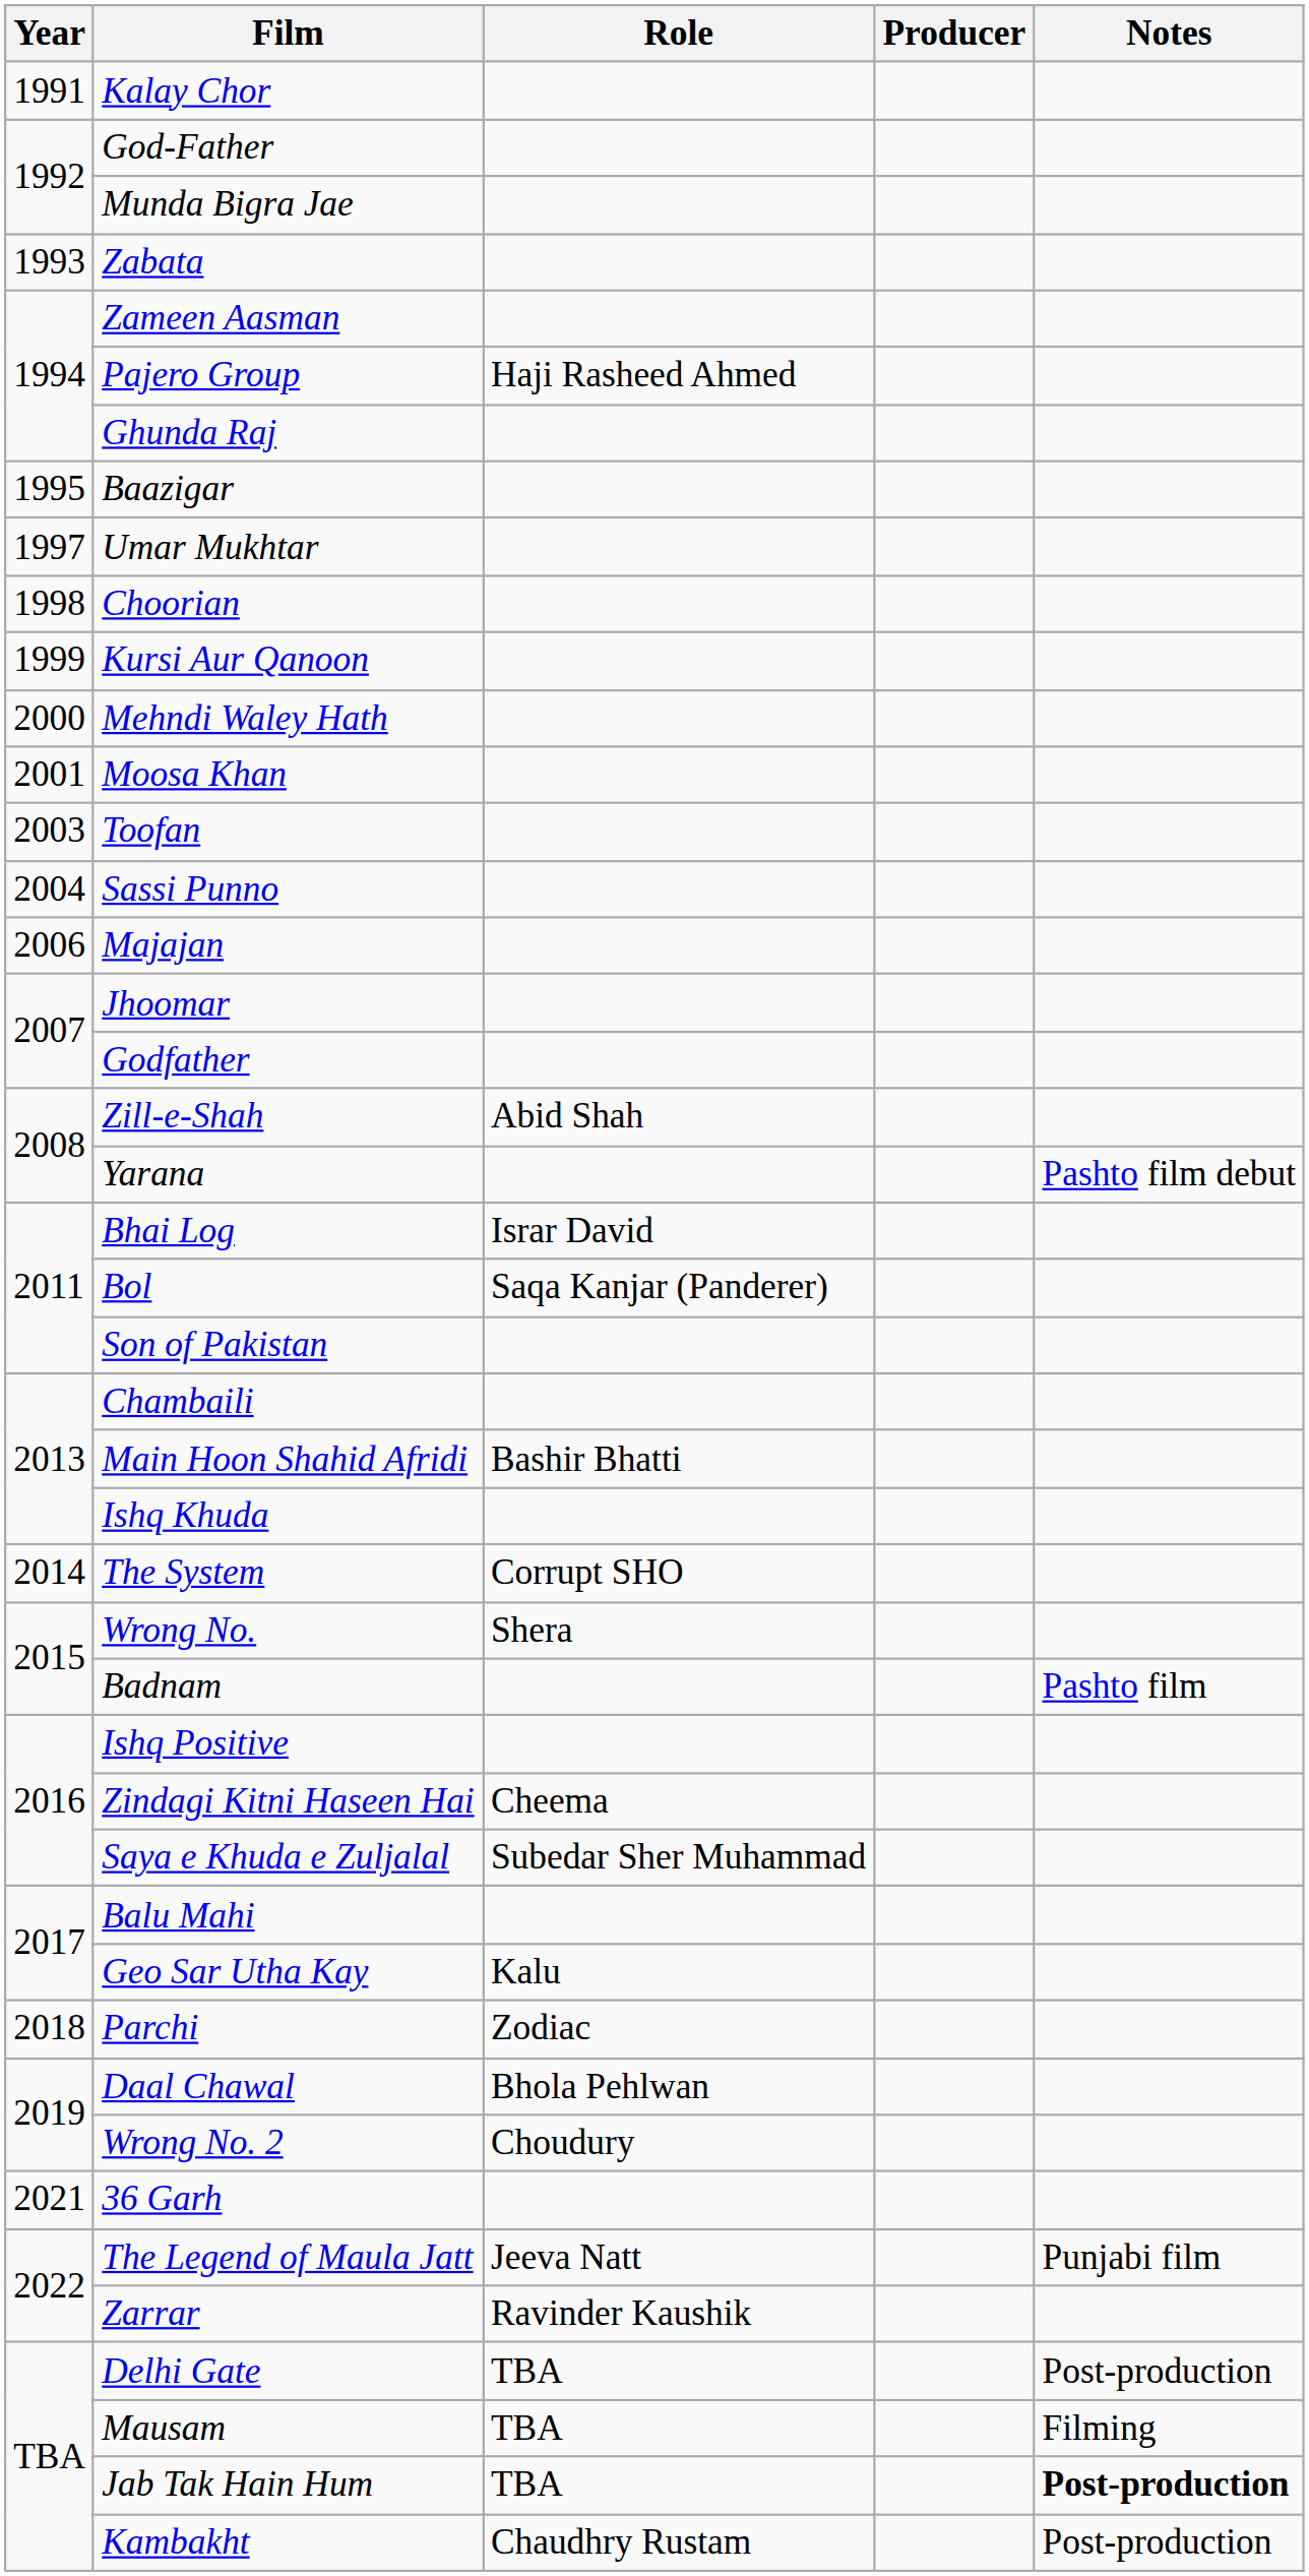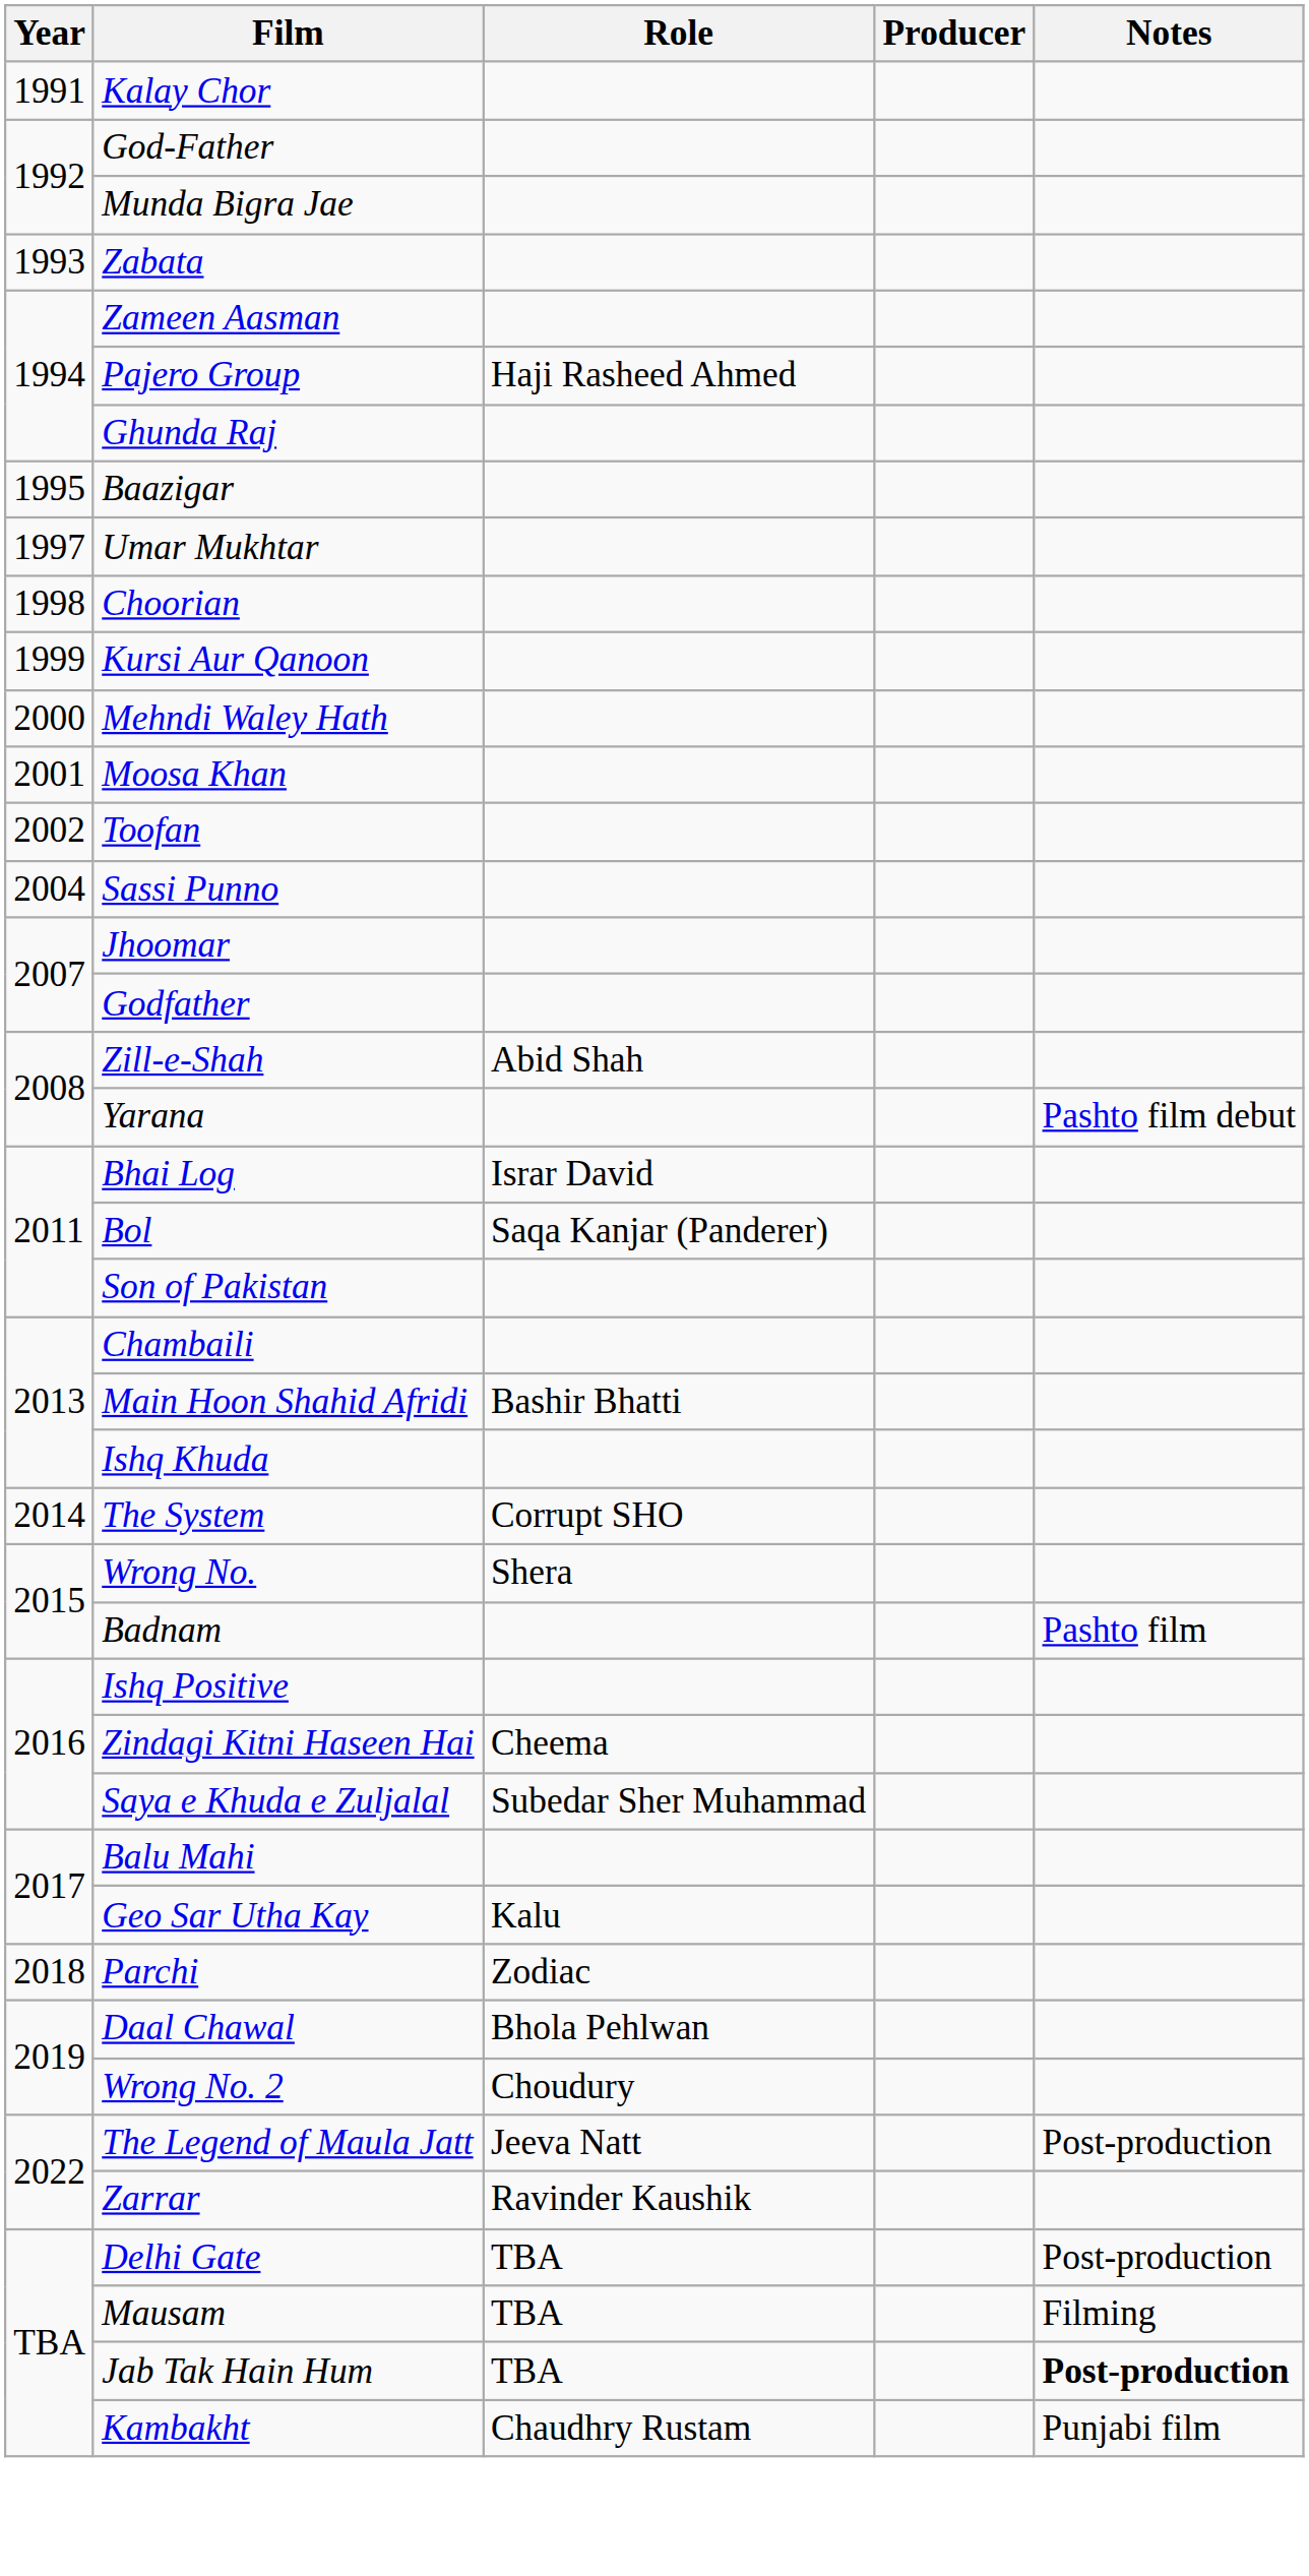Toofan | Year: 2003 -> 2002
- row: 2006 | Majajan
- row: 2021 | 36 Garh
The Legend of Maula Jatt | Notes: Punjabi film -> Post-production
Kambakht | Notes: Post-production -> Punjabi film
